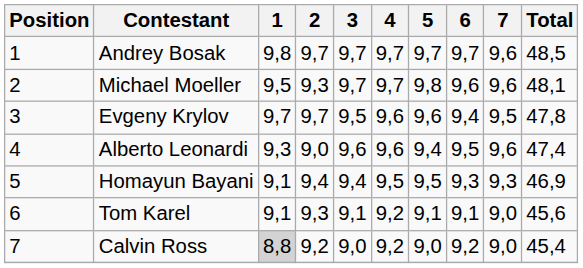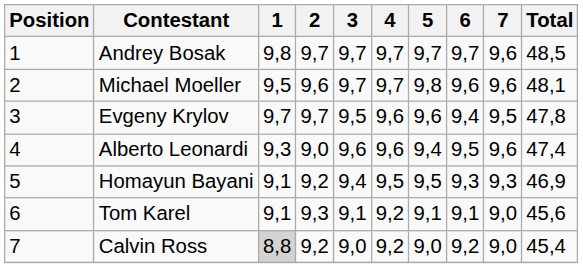Michael Moeller | 2: 9,3 -> 9,6
Homayun Bayani | 2: 9,4 -> 9,2
